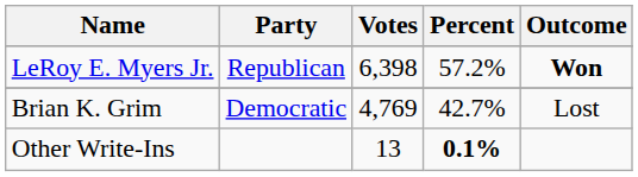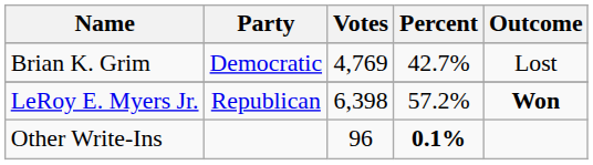rows swapped: LeRoy E. Myers Jr. <-> Brian K. Grim
Other Write-Ins | Votes: 13 -> 96
